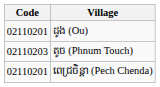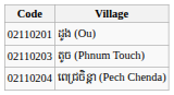ពេជ្រចិន្តា (Pech Chenda) | Code: 02110201 -> 02110204
